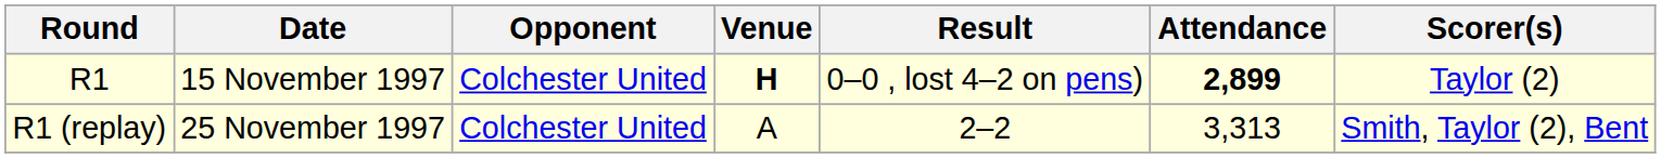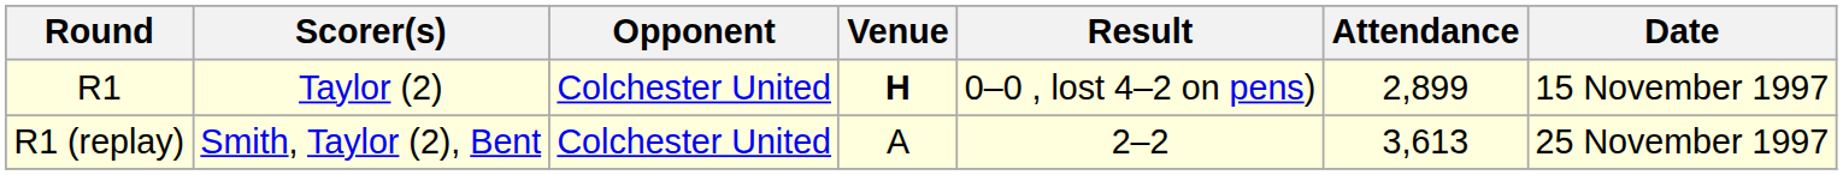columns swapped: Date <-> Scorer(s)
R1 | Attendance: bold -> normal
R1 (replay) | Attendance: 3,313 -> 3,613
